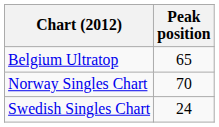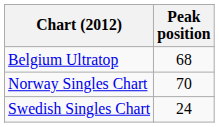Belgium Ultratop | Peak position: 65 -> 68
